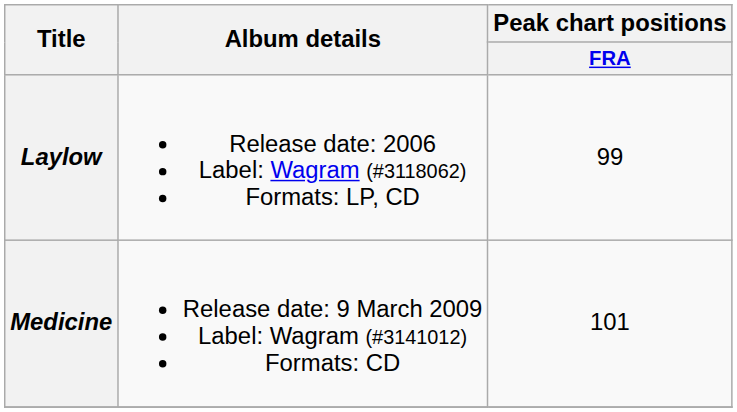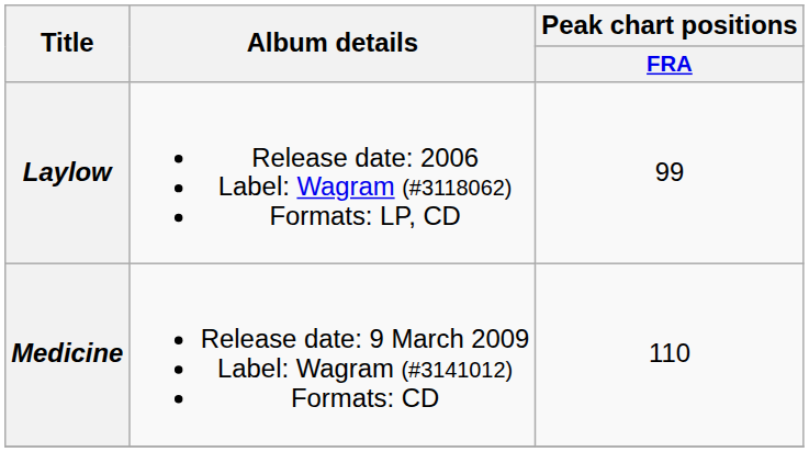Medicine | Peak chart positions / FRA: 101 -> 110
